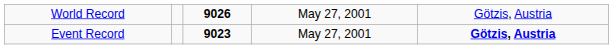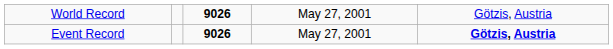Event Record | column 3: 9023 -> 9026
